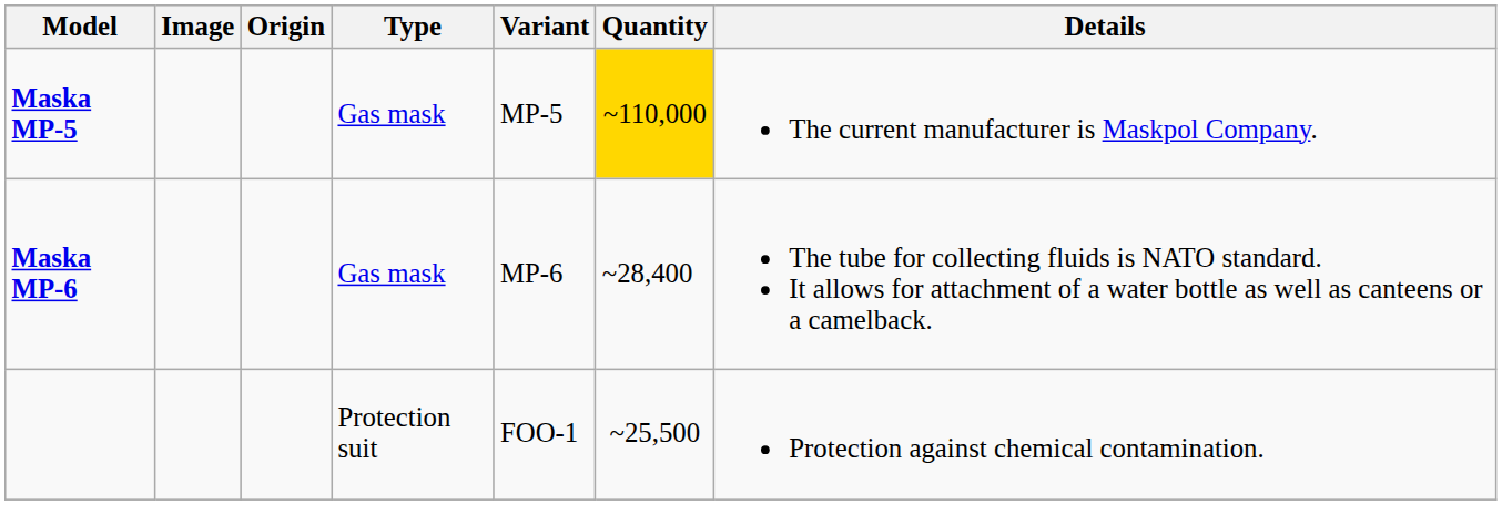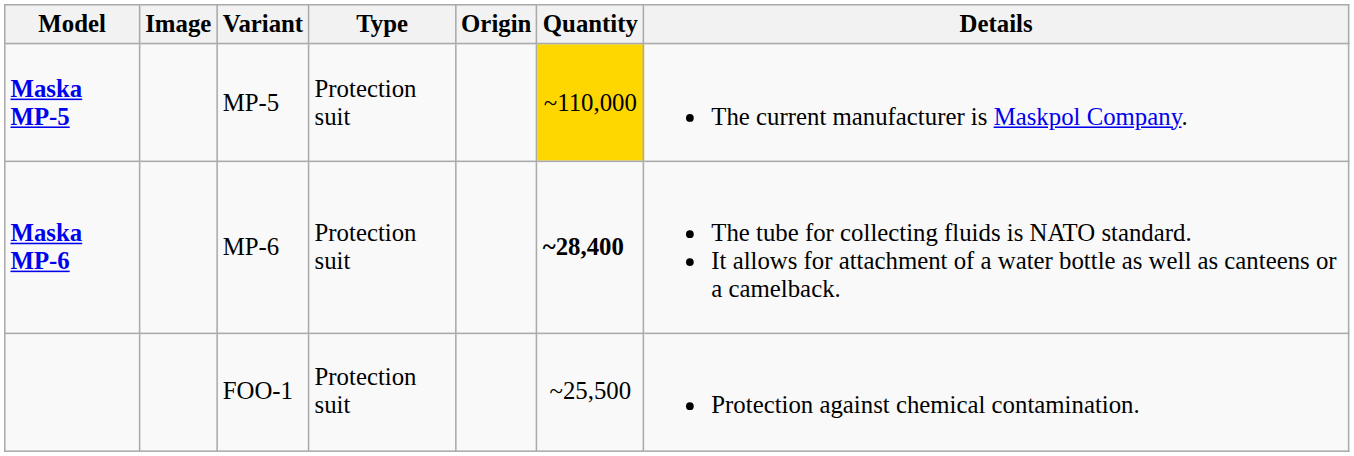columns swapped: Origin <-> Variant
Maska MP-5 | Type: Gas mask -> Protection suit
Maska MP-6 | Type: Gas mask -> Protection suit
Maska MP-6 | Quantity: normal -> bold
